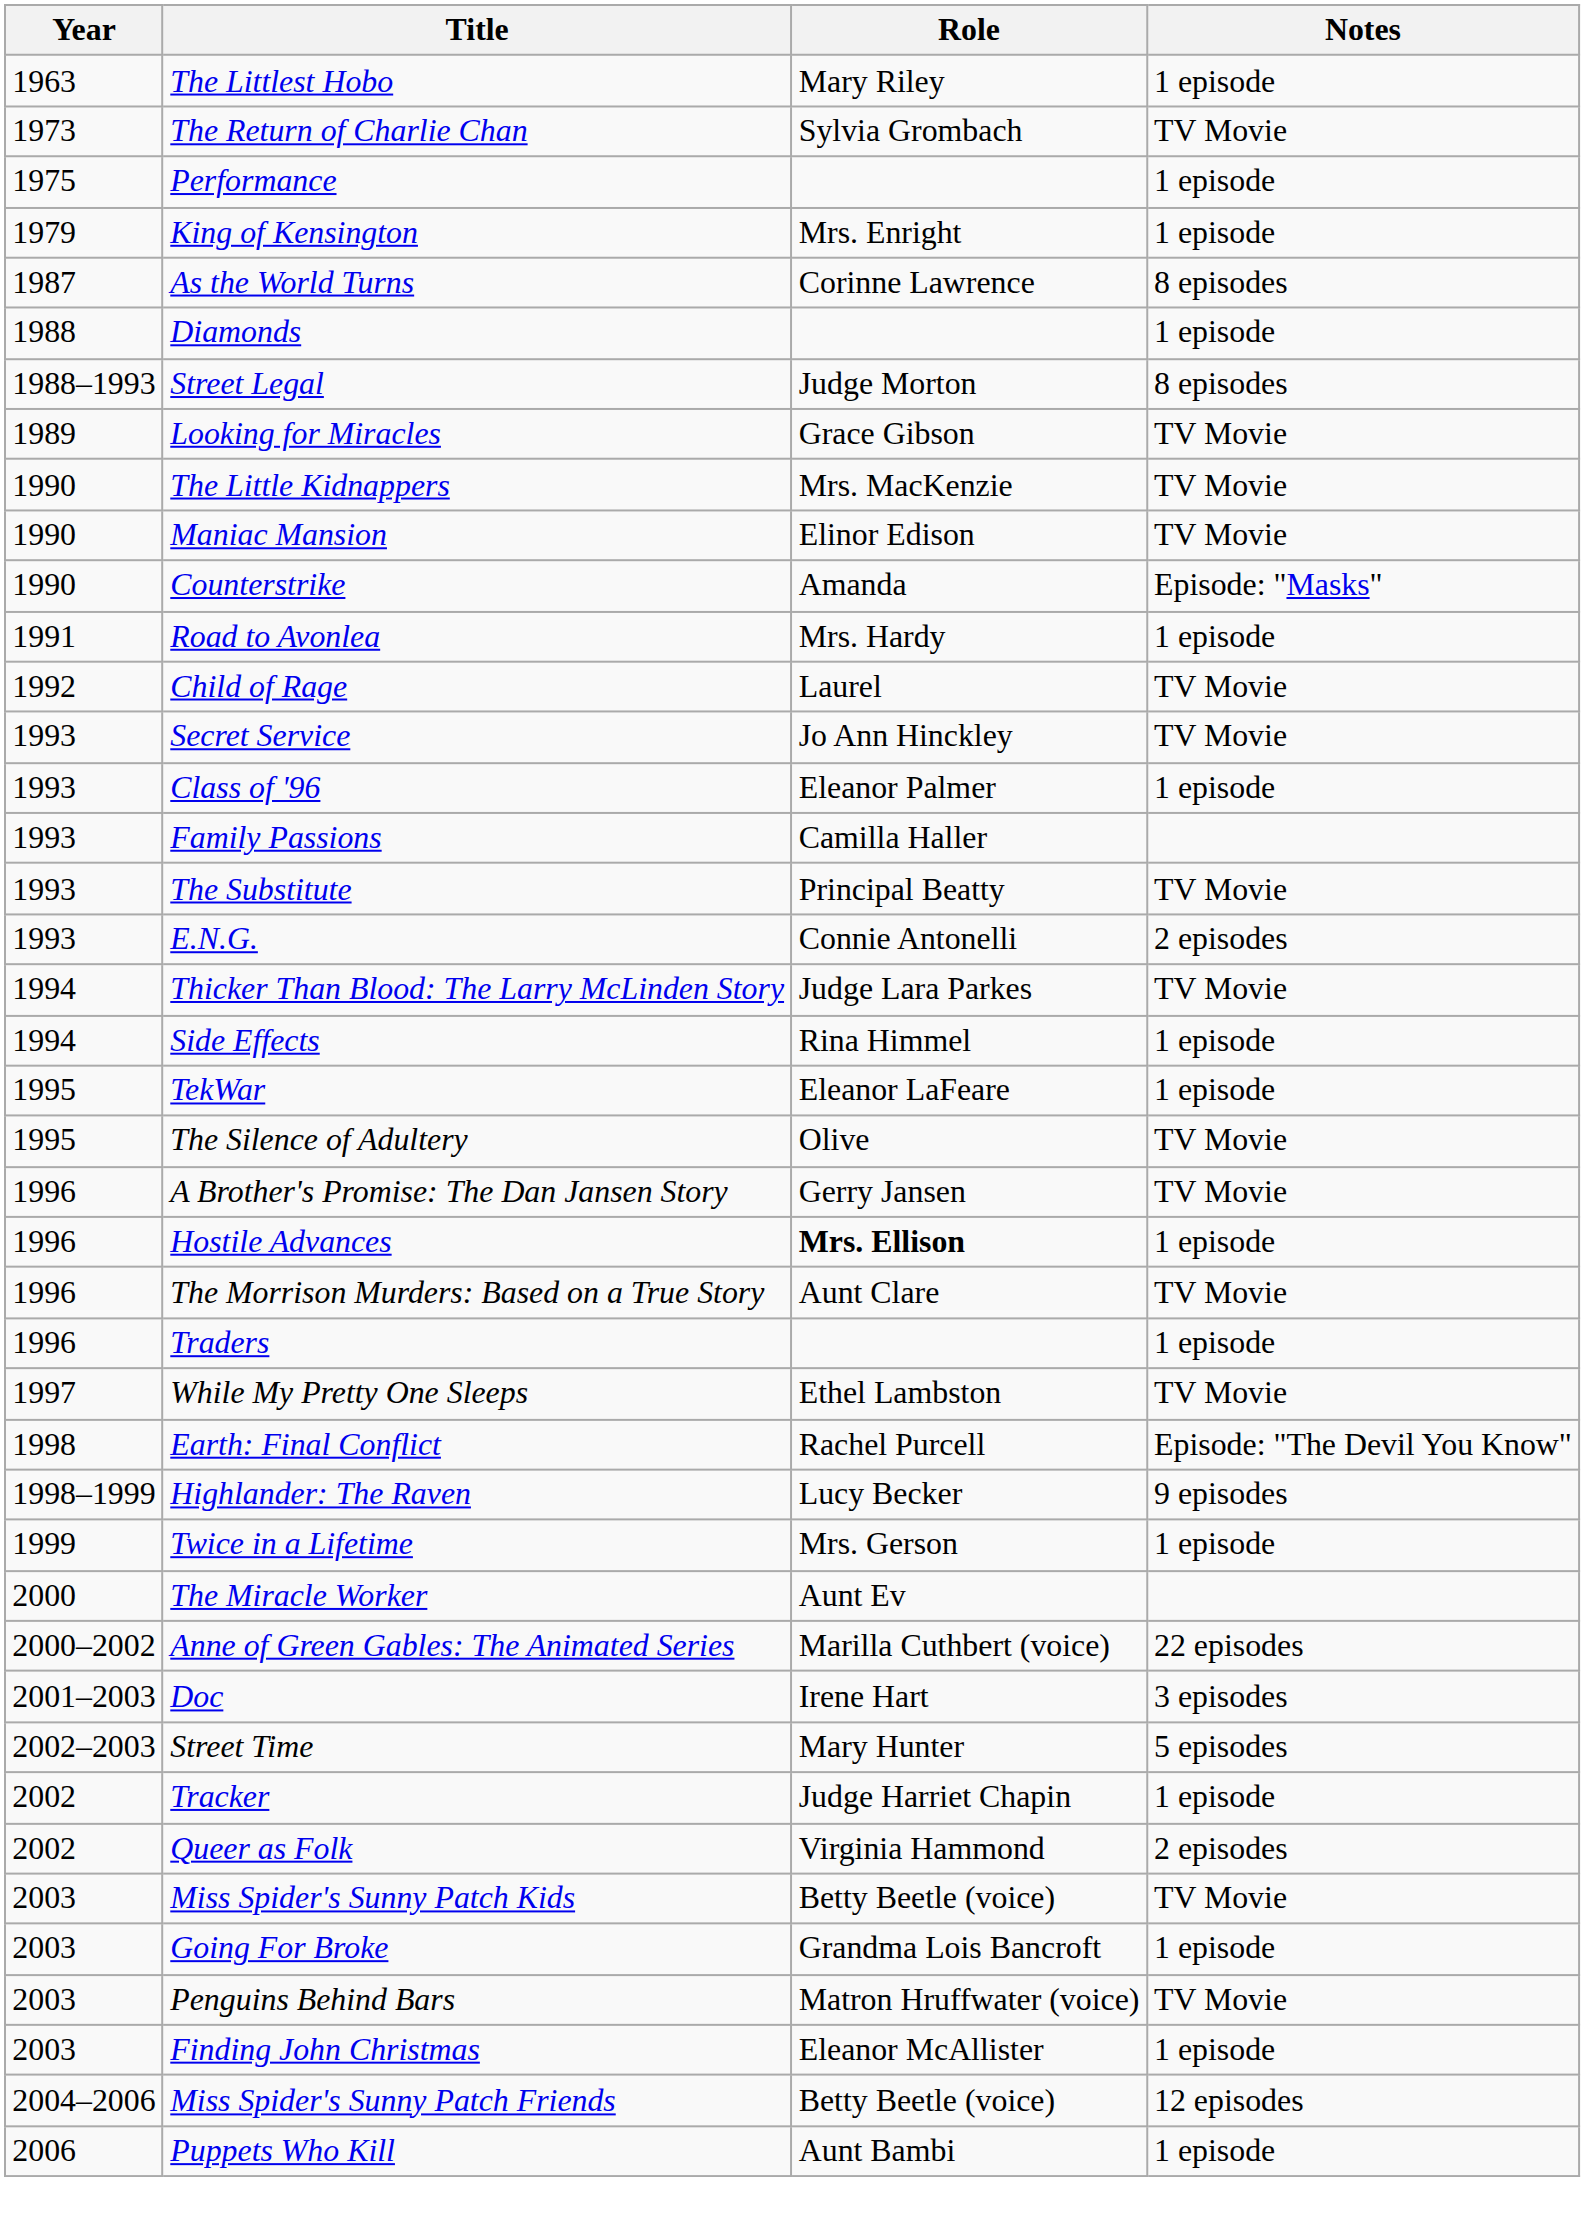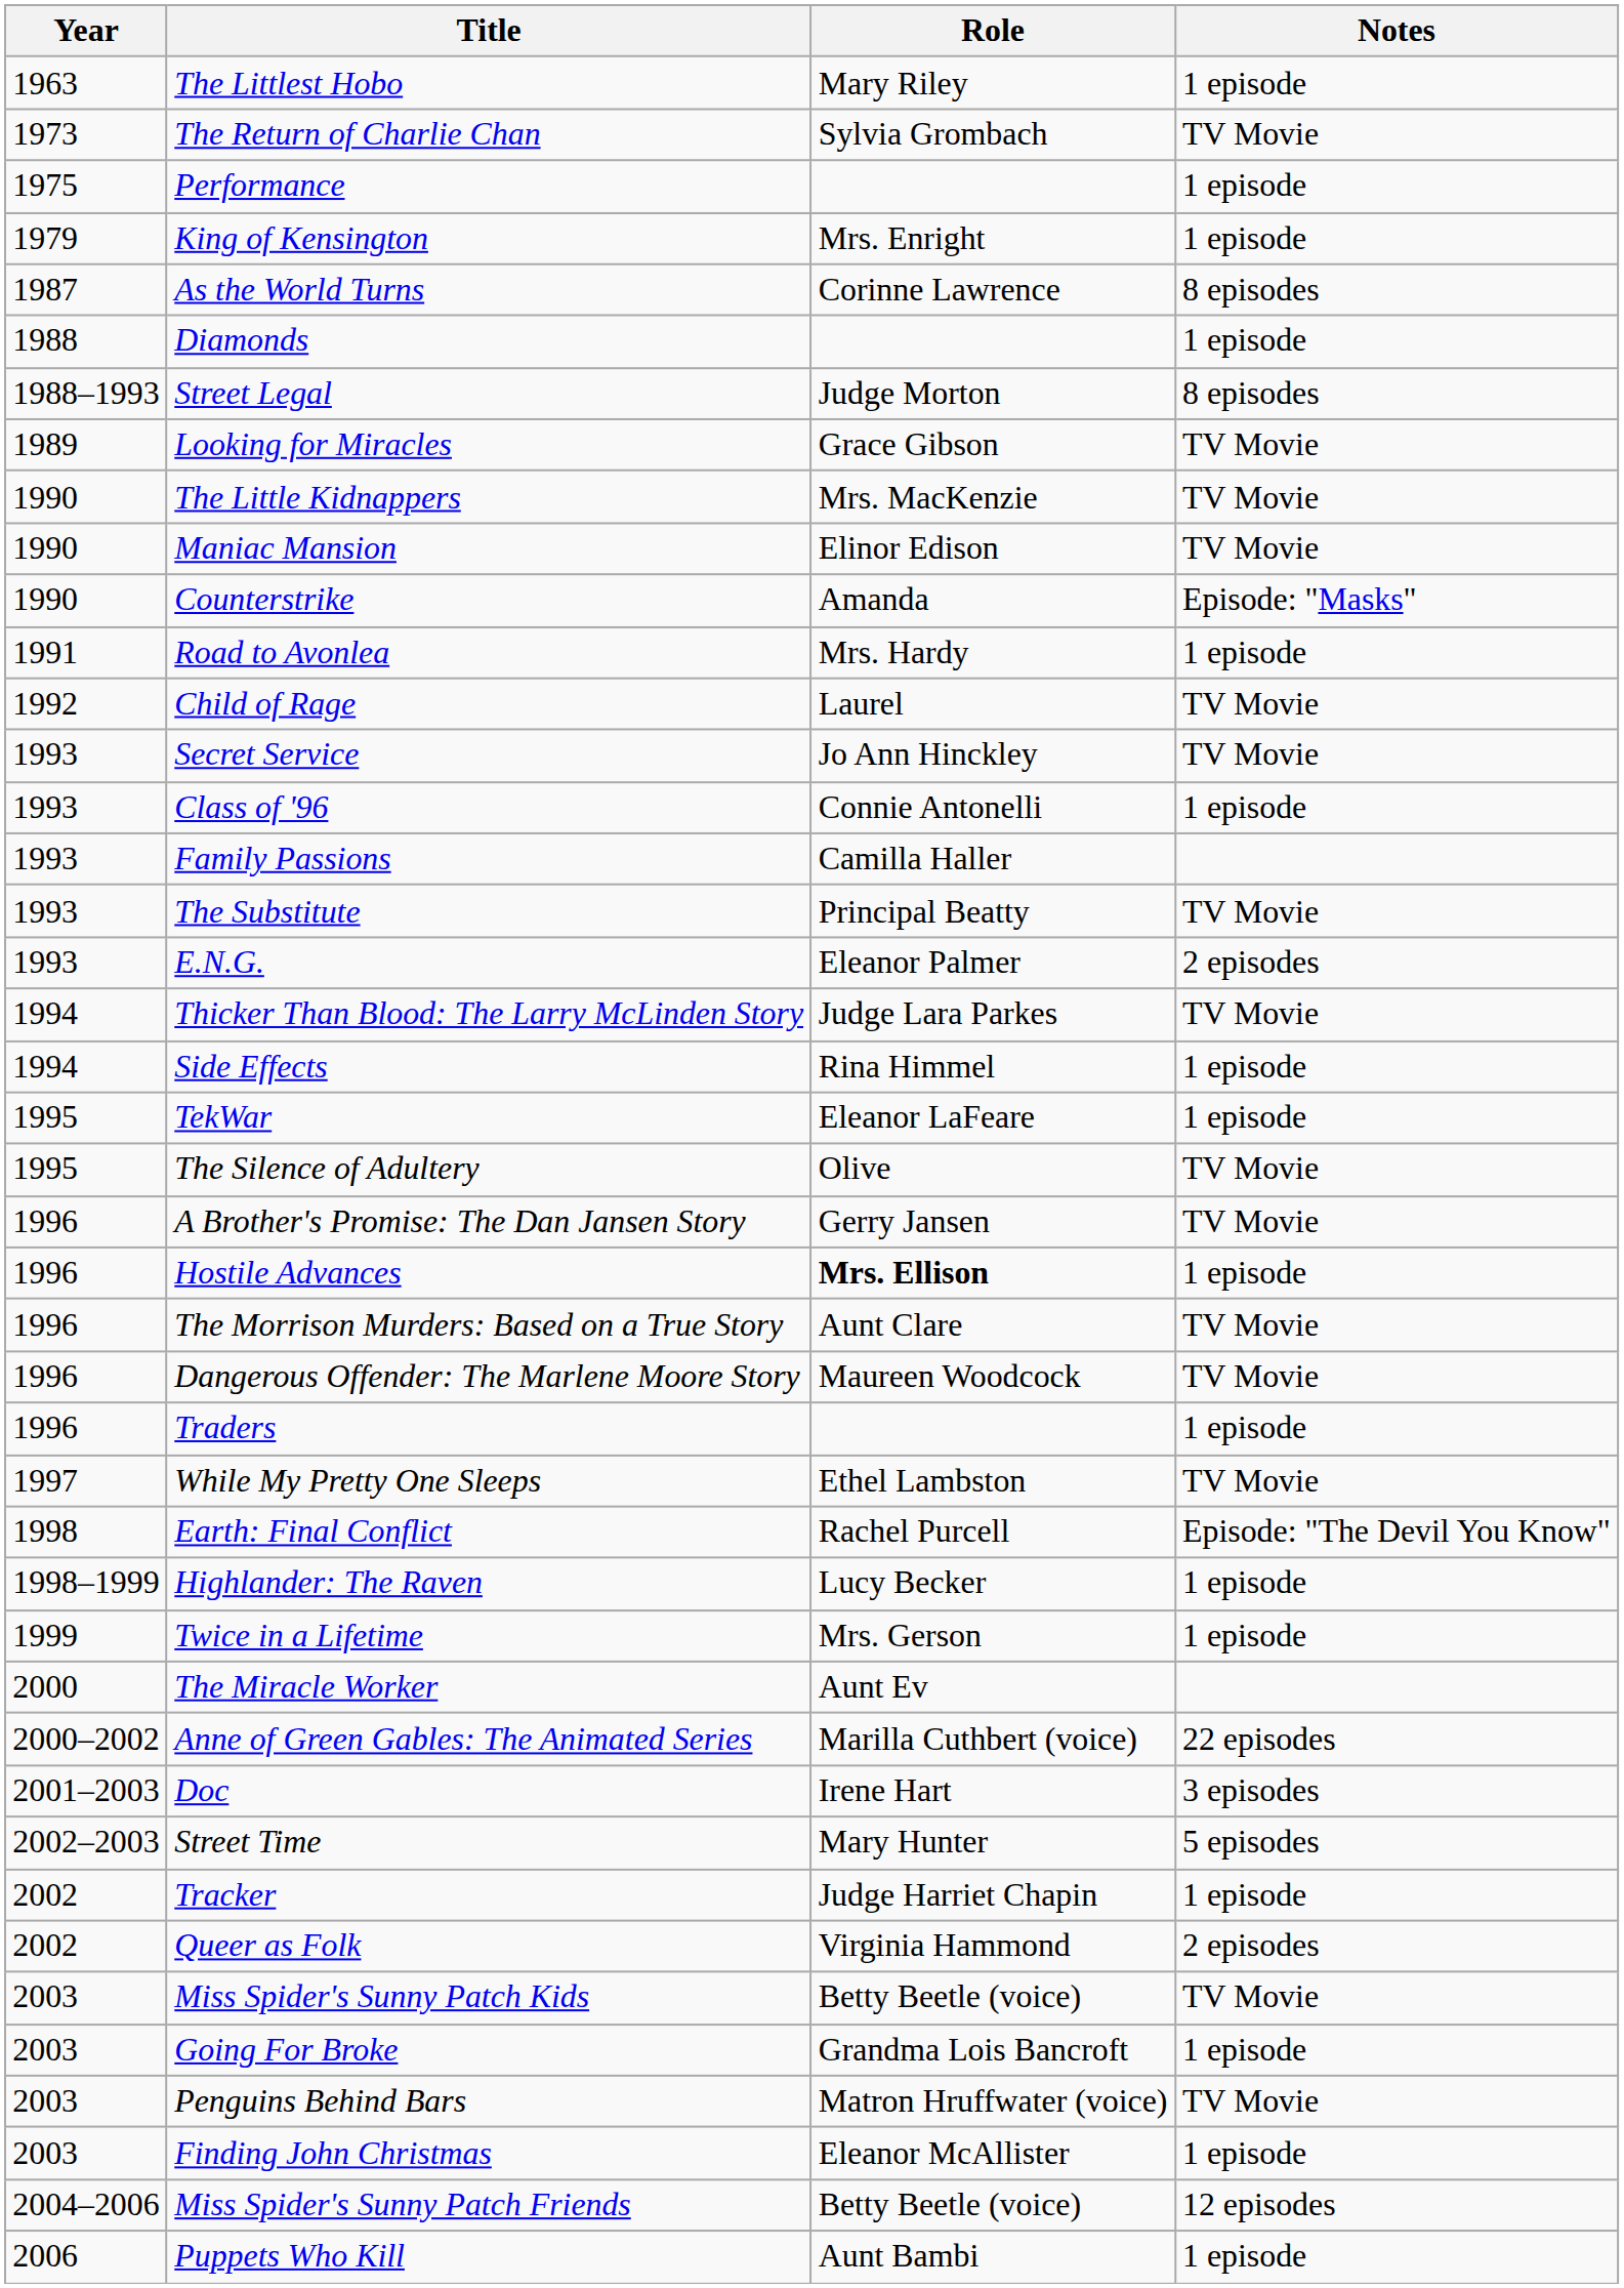Class of '96 | Role: Eleanor Palmer -> Connie Antonelli
E.N.G. | Role: Connie Antonelli -> Eleanor Palmer
+ row: 1996 | Dangerous Offender: The Marlene Moore Story | Maureen Woodcock | TV Movie
Highlander: The Raven | Notes: 9 episodes -> 1 episode
